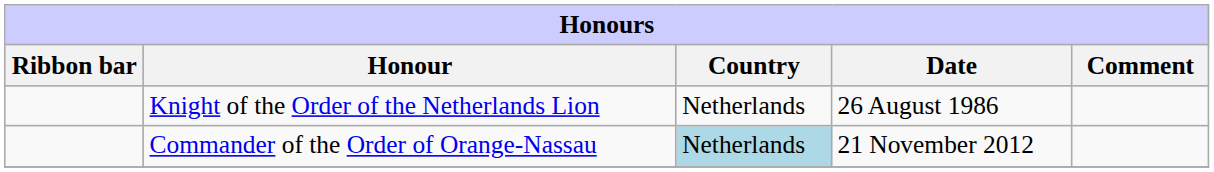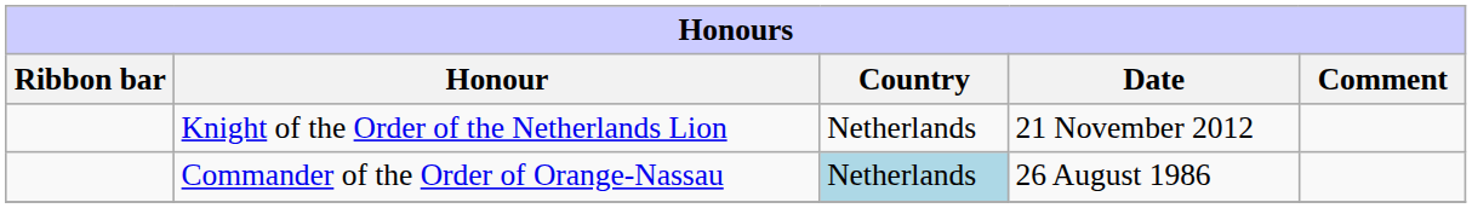Knight of the Order of the Netherlands Lion | Date: 26 August 1986 -> 21 November 2012
Commander of the Order of Orange-Nassau | Date: 21 November 2012 -> 26 August 1986
